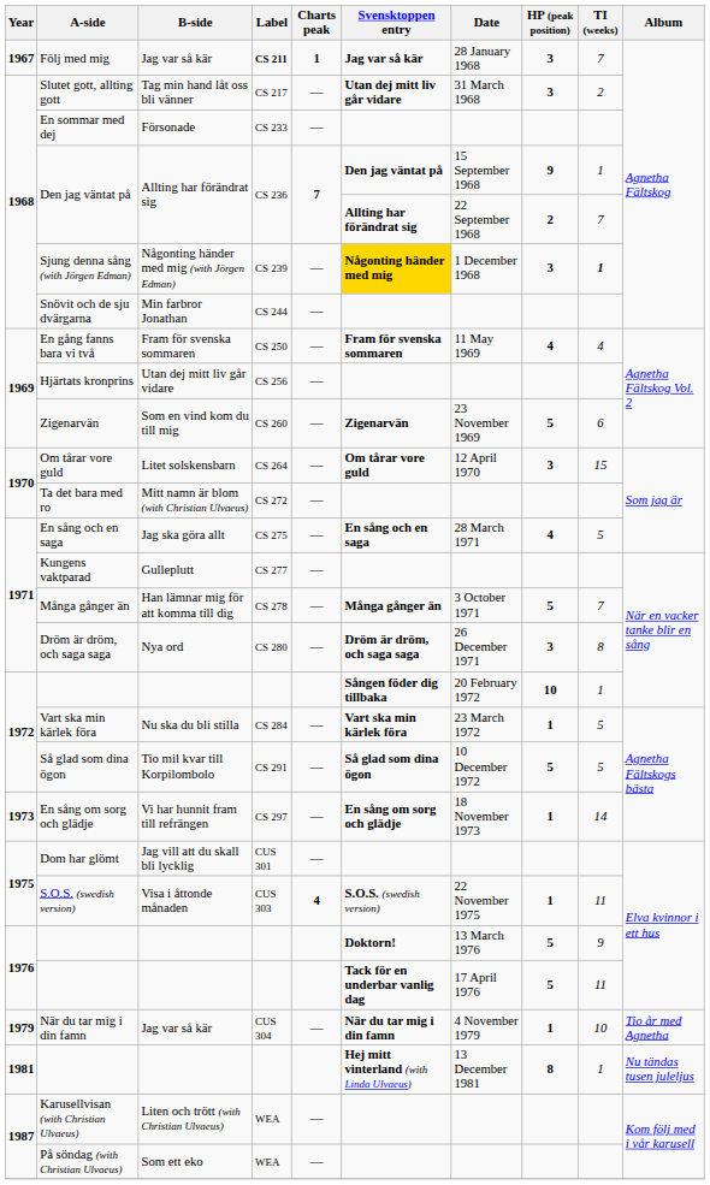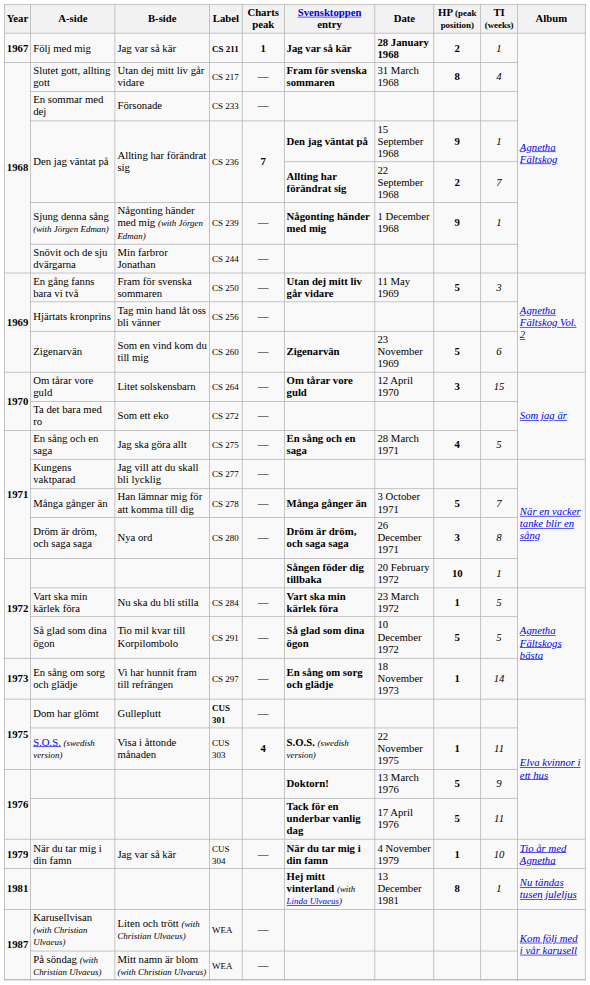Följ med mig | Date: normal -> bold
Följ med mig | HP (peak position): 3 -> 2
Följ med mig | TI (weeks): 7 -> 1
Slutet gott, allting gott | B-side: Tag min hand låt oss bli vänner -> Utan dej mitt liv går vidare
Slutet gott, allting gott | Svensktoppen entry: Utan dej mitt liv går vidare -> Fram för svenska sommaren
Slutet gott, allting gott | HP (peak position): 3 -> 8
Slutet gott, allting gott | TI (weeks): 2 -> 4
Sjung denna sång (with Jörgen Edman) | Svensktoppen entry: gold background -> no background
Sjung denna sång (with Jörgen Edman) | HP (peak position): 3 -> 9
Sjung denna sång (with Jörgen Edman) | TI (weeks): bold -> normal
En gång fanns bara vi två | Svensktoppen entry: Fram för svenska sommaren -> Utan dej mitt liv går vidare
En gång fanns bara vi två | HP (peak position): 4 -> 5
En gång fanns bara vi två | TI (weeks): 4 -> 3
Hjärtats kronprins | B-side: Utan dej mitt liv går vidare -> Tag min hand låt oss bli vänner
Ta det bara med ro | B-side: Mitt namn är blom (with Christian Ulvaeus) -> Som ett eko
Kungens vaktparad | B-side: Gulleplutt -> Jag vill att du skall bli lycklig
Dom har glömt | B-side: Jag vill att du skall bli lycklig -> Gulleplutt
Dom har glömt | Label: normal -> bold
På söndag (with Christian Ulvaeus) | B-side: Som ett eko -> Mitt namn är blom (with Christian Ulvaeus)
